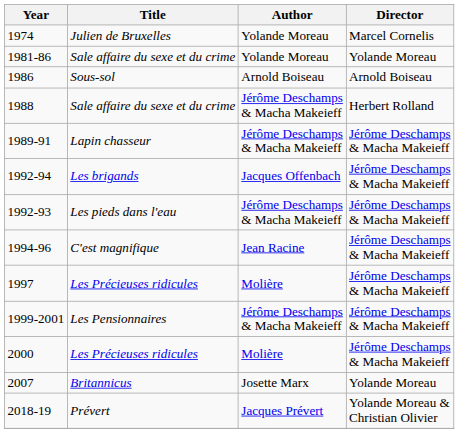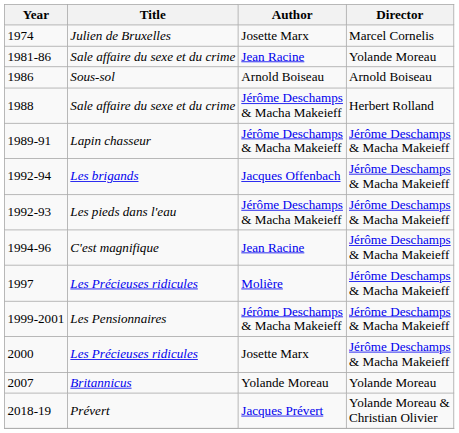1974 | Author: Yolande Moreau -> Josette Marx
1981-86 | Author: Yolande Moreau -> Jean Racine
2000 | Author: Molière -> Josette Marx
2007 | Author: Josette Marx -> Yolande Moreau
